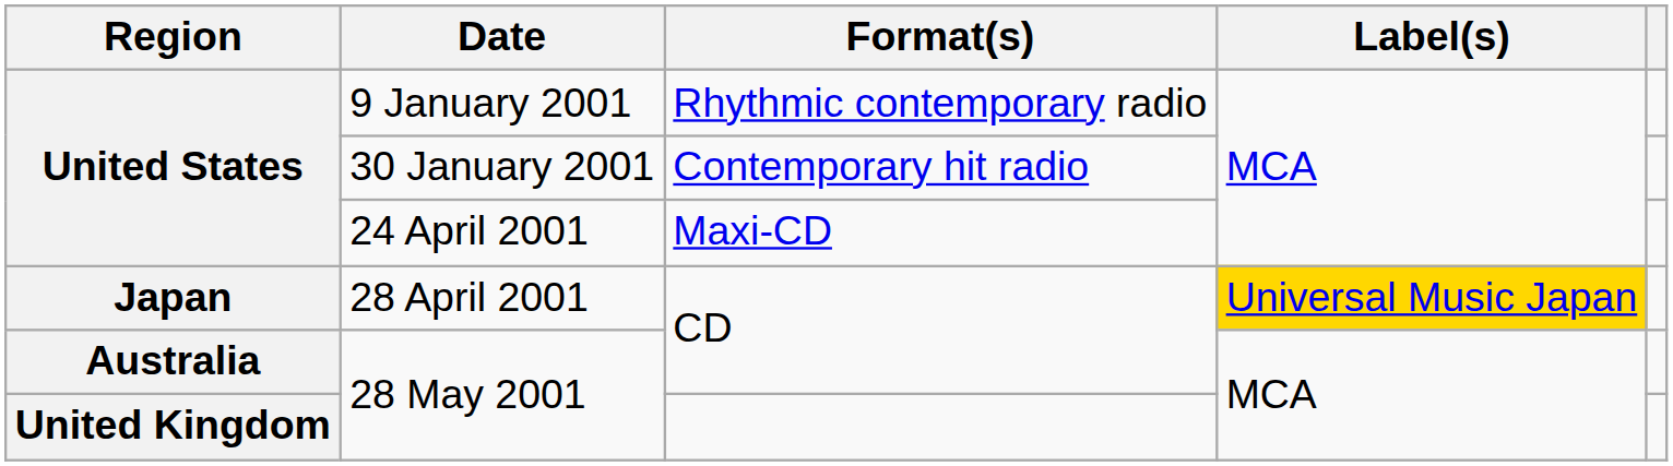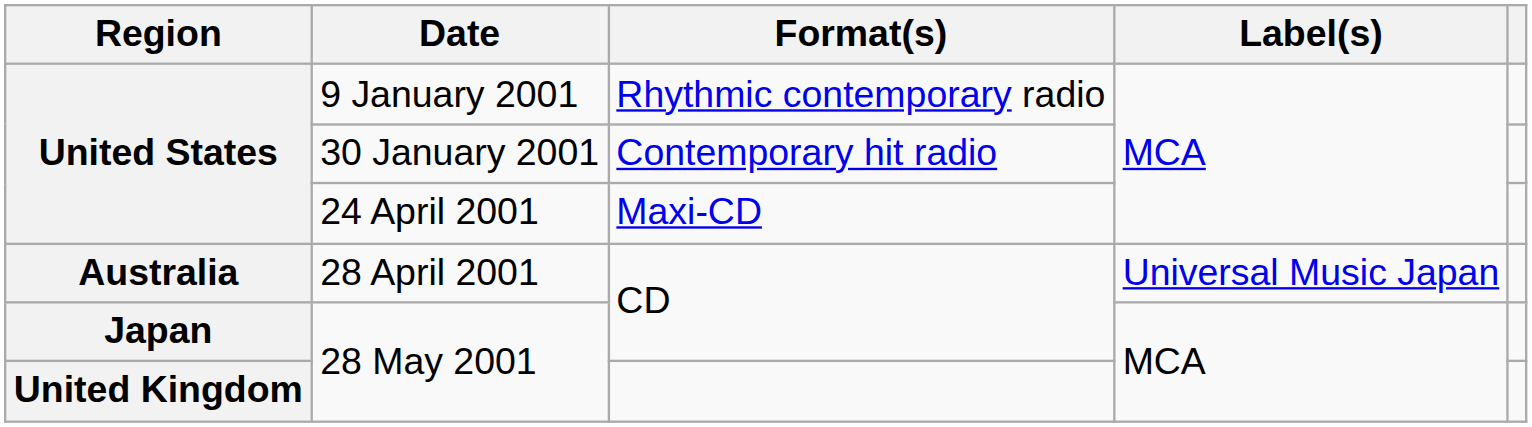28 April 2001 | Region: Japan -> Australia
28 April 2001 | Label(s): gold background -> no background
28 May 2001 / CD | Region: Australia -> Japan
